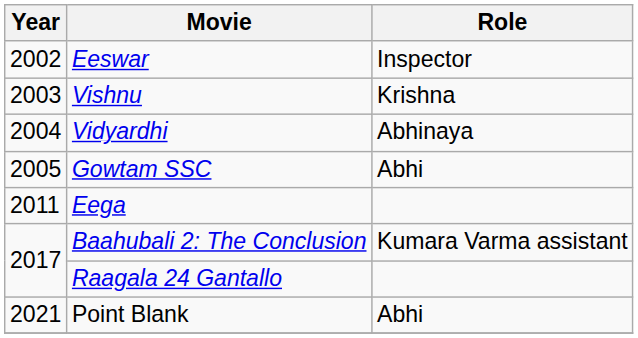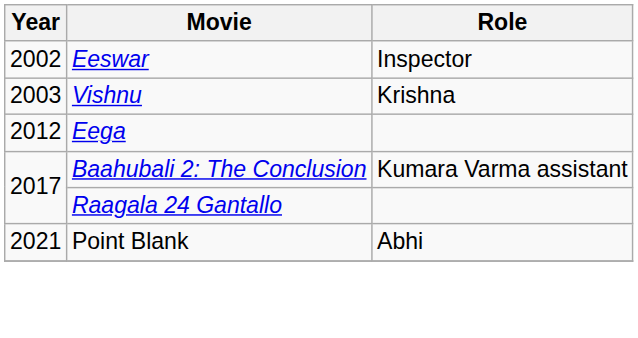- row: 2004 | Vidyardhi | Abhinaya
- row: 2005 | Gowtam SSC | Abhi
Eega | Year: 2011 -> 2012
